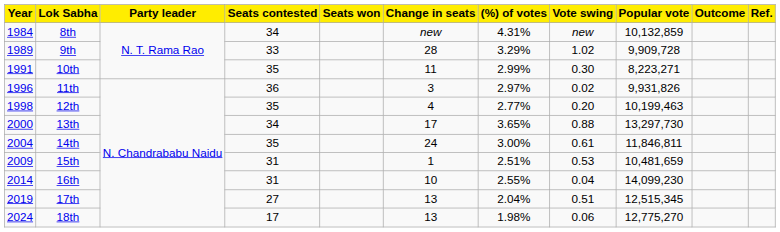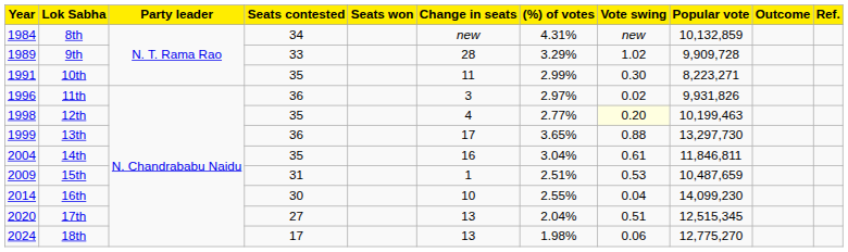12th | Vote swing: no background -> lightyellow background
13th | Year: 2000 -> 1999
13th | Seats contested: 34 -> 36
14th | Change in seats: 24 -> 16
14th | (%) of votes: 3.00% -> 3.04%
15th | Popular vote: 10,481,659 -> 10,487,659
16th | Seats contested: 31 -> 30
17th | Year: 2019 -> 2020
